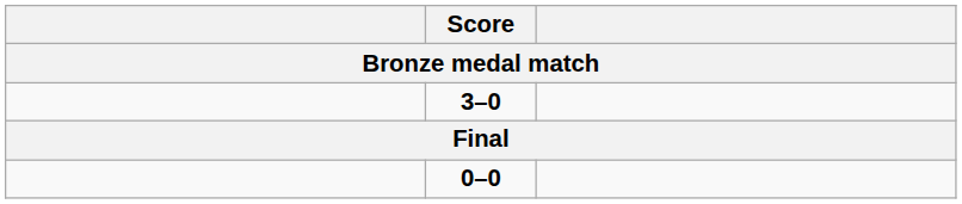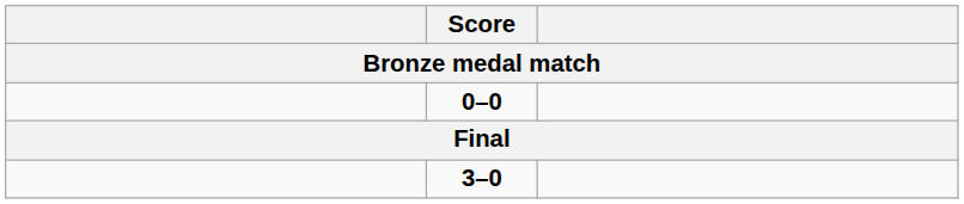rows swapped: 3–0 <-> 0–0
